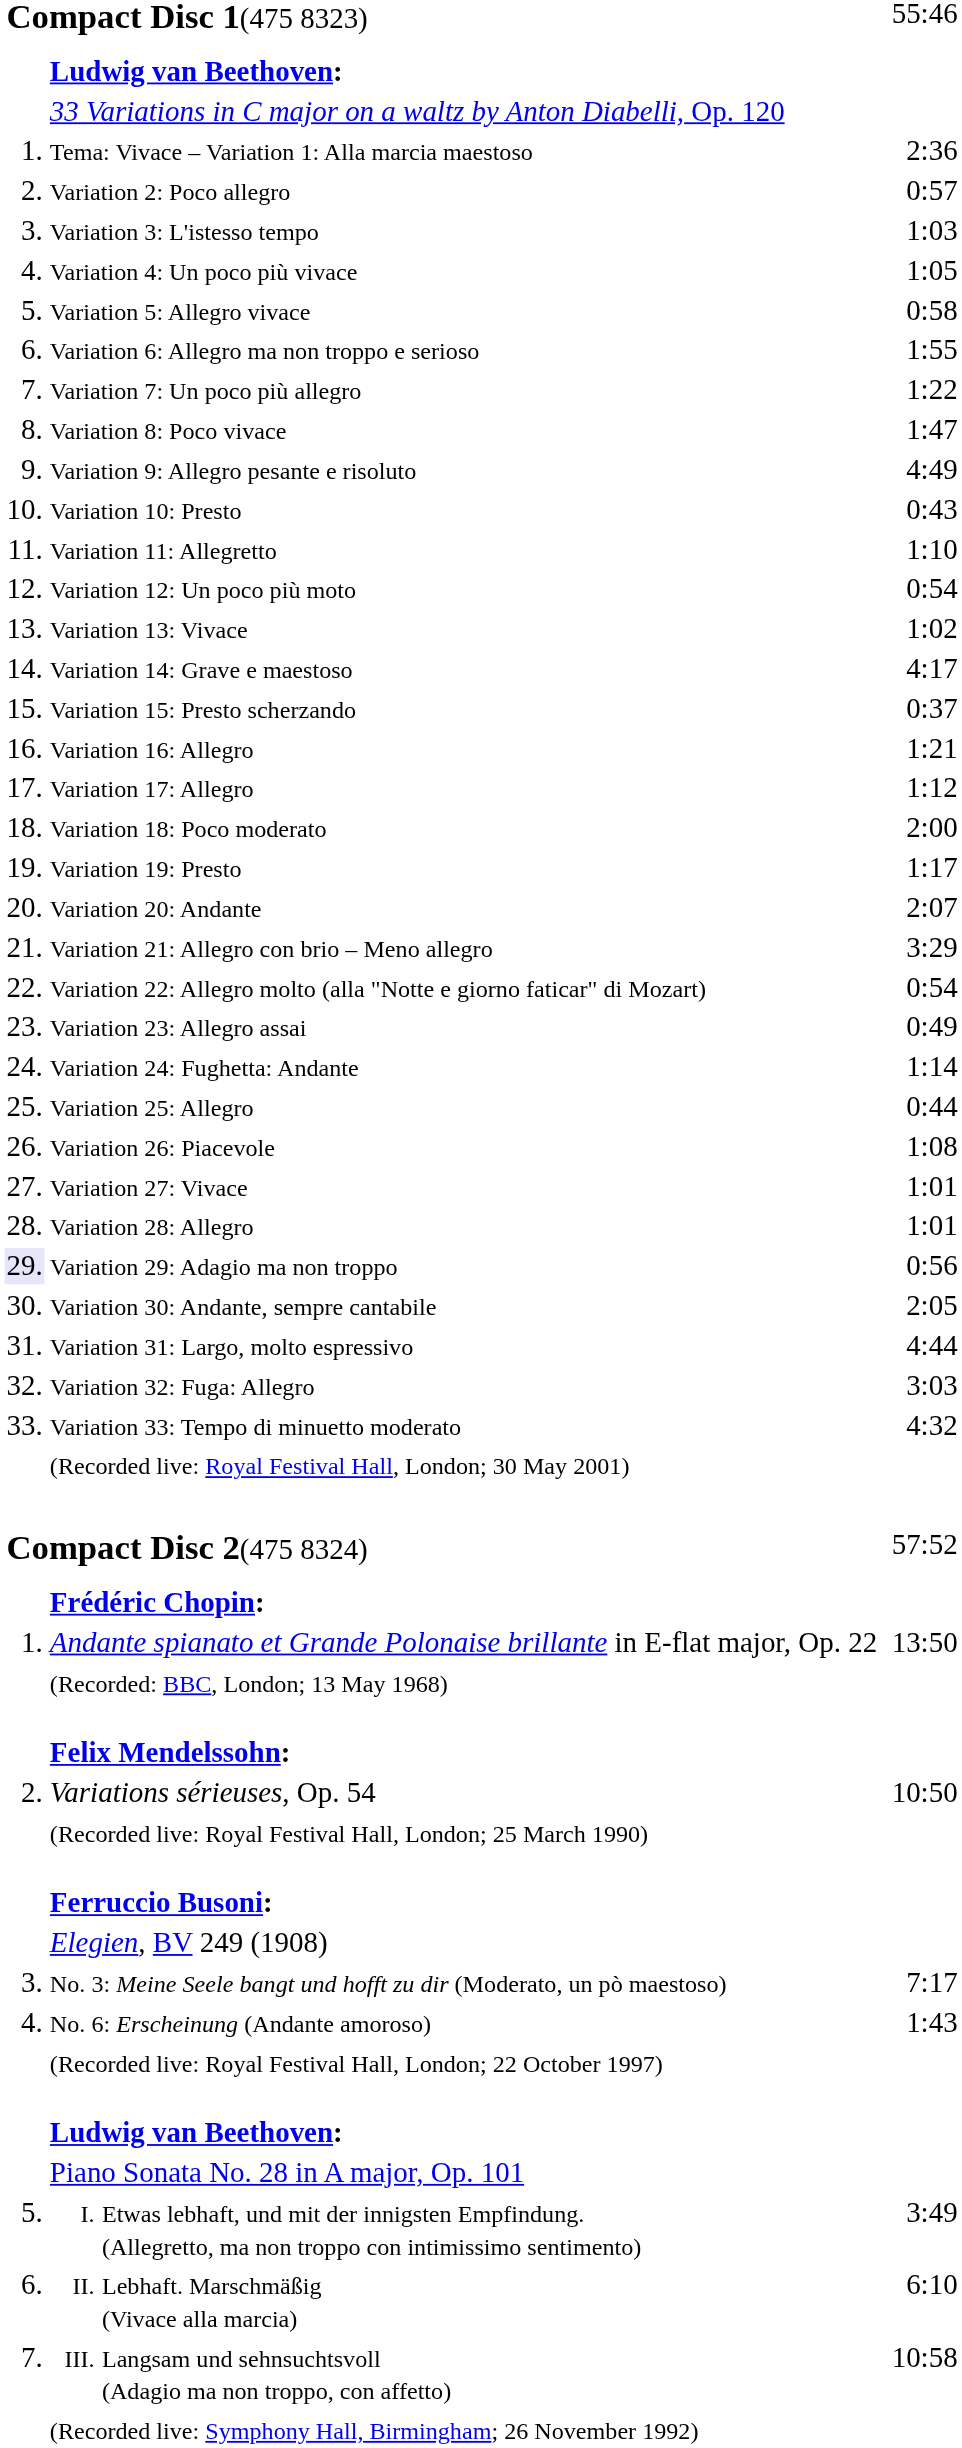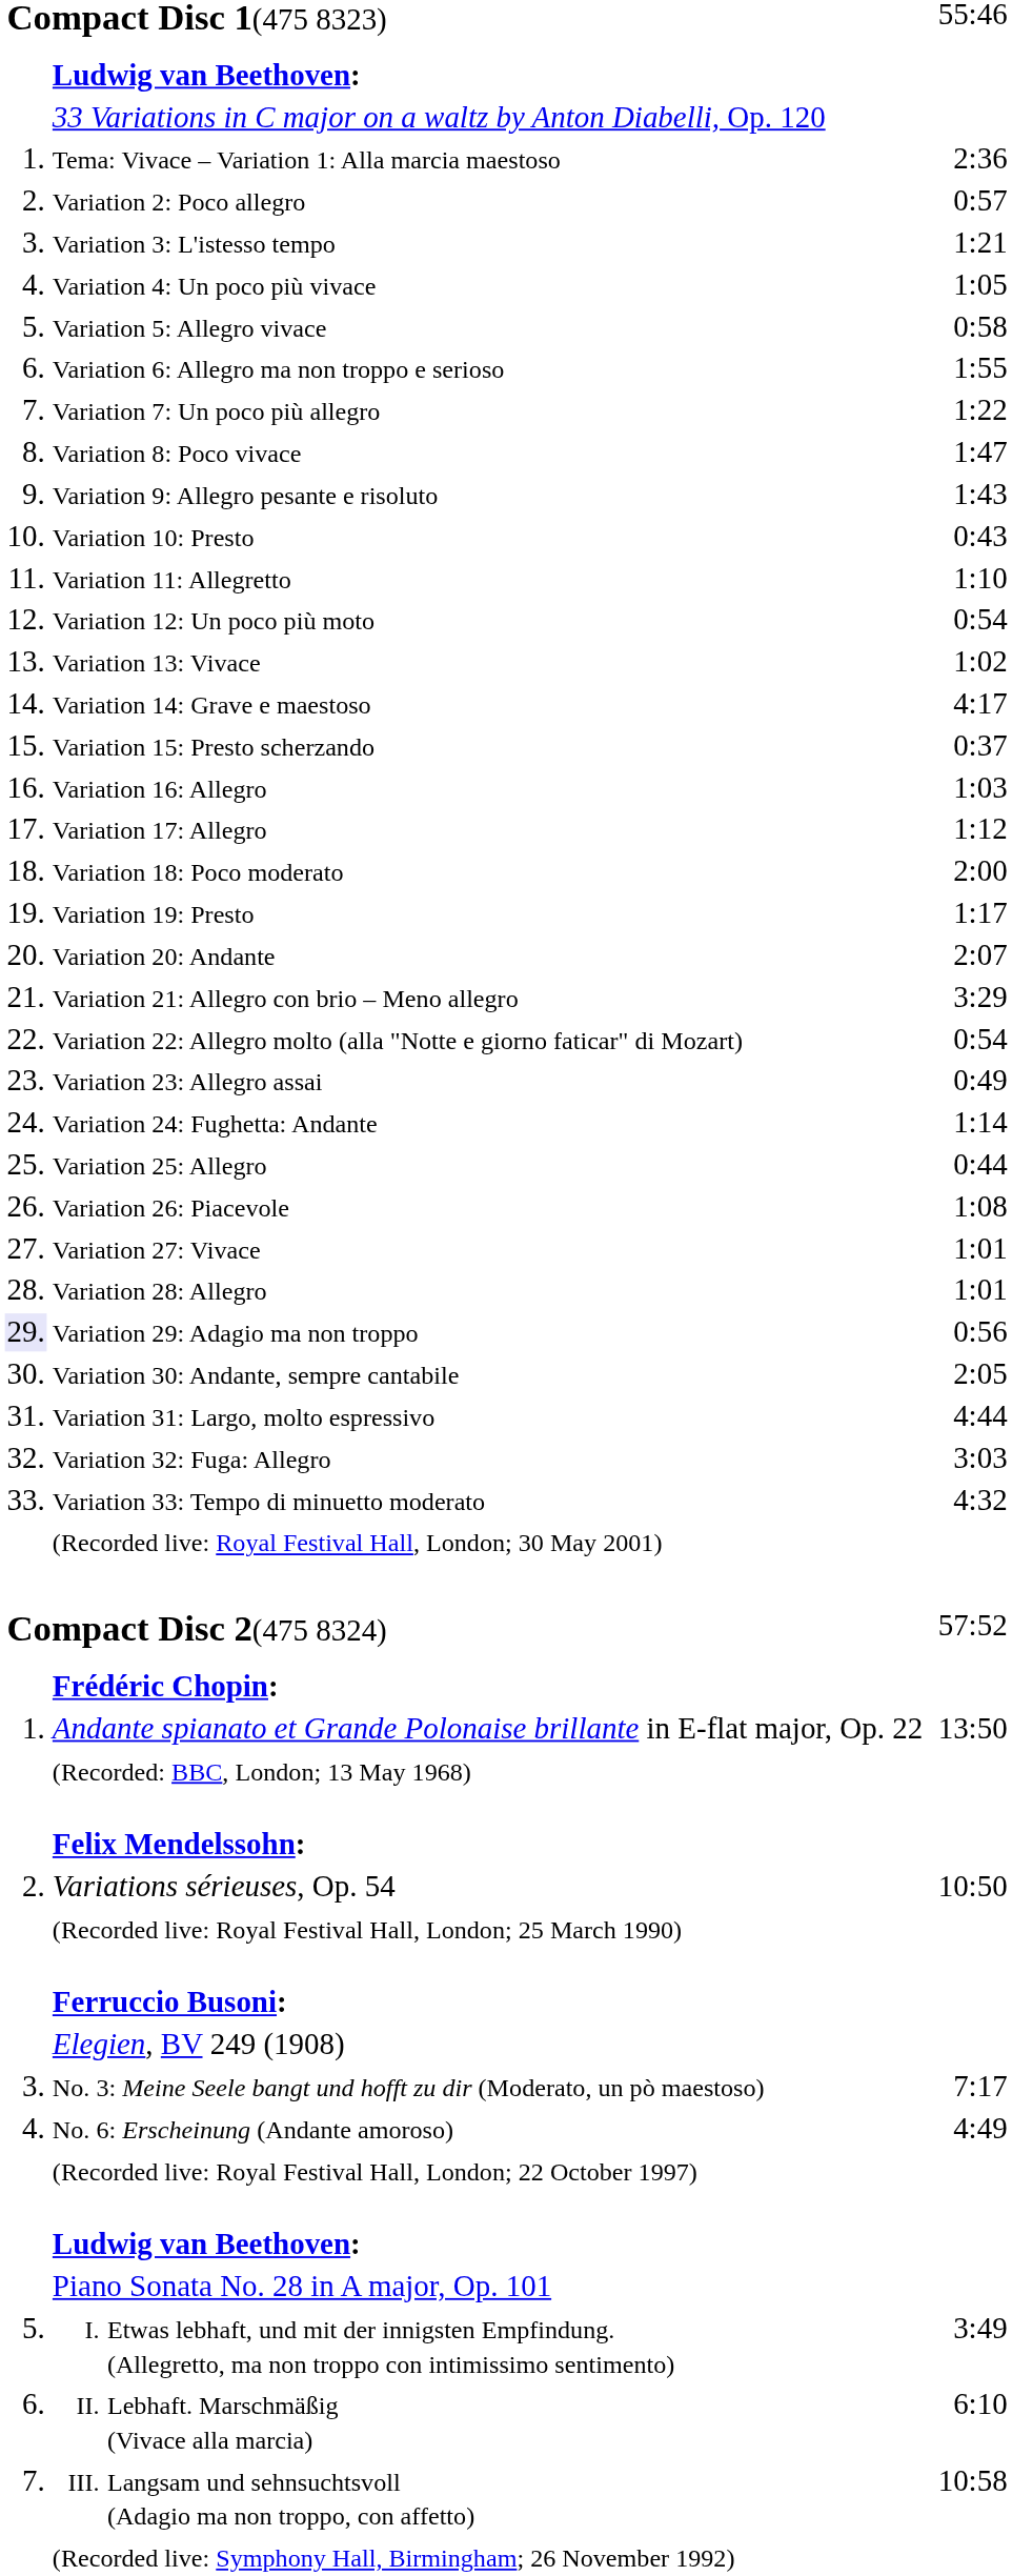Variation 3: L'istesso tempo | column 5: 1:03 -> 1:21
Variation 9: Allegro pesante e risoluto | column 5: 4:49 -> 1:43
Variation 16: Allegro | column 5: 1:21 -> 1:03
No. 6: Erscheinung (Andante amoroso) | column 5: 1:43 -> 4:49
